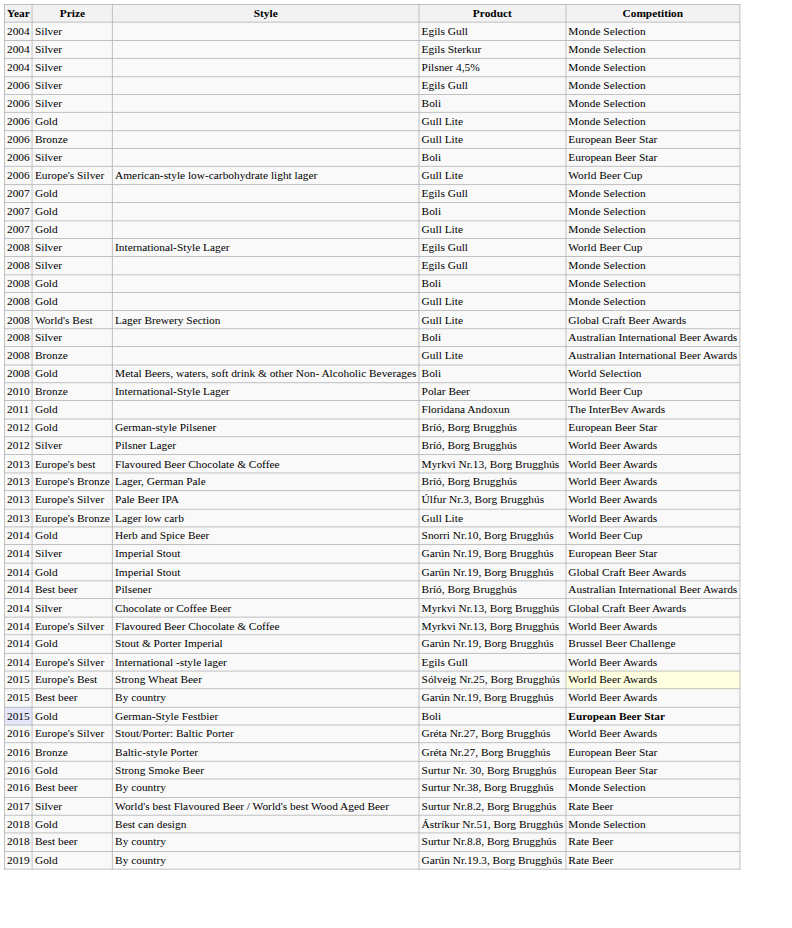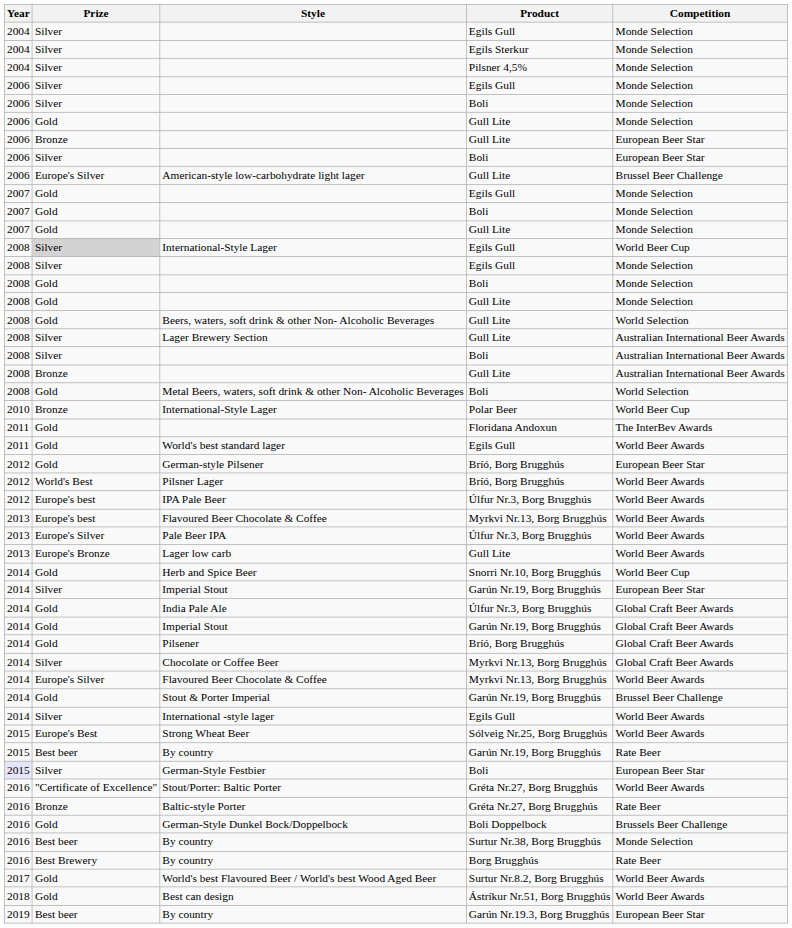American-style low-carbohydrate light lager | Competition: World Beer Cup -> Brussel Beer Challenge
International-Style Lager / Egils Gull | Prize: no background -> lightgrey background
+ row: 2008 | Gold | Beers, waters, soft drink & other Non- Alcoholic Beverages | Gull Lite | World Selection
Lager Brewery Section | Prize: World's Best -> Silver
Lager Brewery Section | Competition: Global Craft Beer Awards -> Australian International Beer Awards
+ row: 2011 | Gold | World's best standard lager | Egils Gull | World Beer Awards
Pilsner Lager | Prize: Silver -> World's Best
+ row: 2012 | Europe's best | IPA Pale Beer | Úlfur Nr.3, Borg Brugghús | World Beer Awards
- row: 2013 | Europe's Bronze | Lager, German Pale | Bríó, Borg Brugghús | World Beer Awards
+ row: 2014 | Gold | India Pale Ale | Úlfur Nr.3, Borg Brugghús | Global Craft Beer Awards
Pilsener | Prize: Best beer -> Gold
Pilsener | Competition: Australian International Beer Awards -> Global Craft Beer Awards
International -style lager | Prize: Europe's Silver -> Silver
Strong Wheat Beer | Competition: lightyellow background -> no background
By country / Garún Nr.19, Borg Brugghús | Competition: World Beer Awards -> Rate Beer
German-Style Festbier | Prize: Gold -> Silver
German-Style Festbier | Competition: bold -> normal
Stout/Porter: Baltic Porter | Prize: Europe's Silver -> "Certificate of Excellence"
Baltic-style Porter | Competition: European Beer Star -> Rate Beer
- row: 2016 | Gold | Strong Smoke Beer | Surtur Nr. 30, Borg Brugghús | European Beer Star
+ row: 2016 | Gold | German-Style Dunkel Bock/Doppelbock | Boli Doppelbock | Brussels Beer Challenge
+ row: 2016 | Best Brewery | By country | Borg Brugghús | Rate Beer
World's best Flavoured Beer / World's best Wood Aged Beer | Prize: Silver -> Gold
World's best Flavoured Beer / World's best Wood Aged Beer | Competition: Rate Beer -> World Beer Awards
Best can design | Competition: Monde Selection -> World Beer Awards
- row: 2018 | Best beer | By country | Surtur Nr.8.8, Borg Brugghús | Rate Beer
By country / Garún Nr.19.3, Borg Brugghús | Prize: Gold -> Best beer
By country / Garún Nr.19.3, Borg Brugghús | Competition: Rate Beer -> European Beer Star
